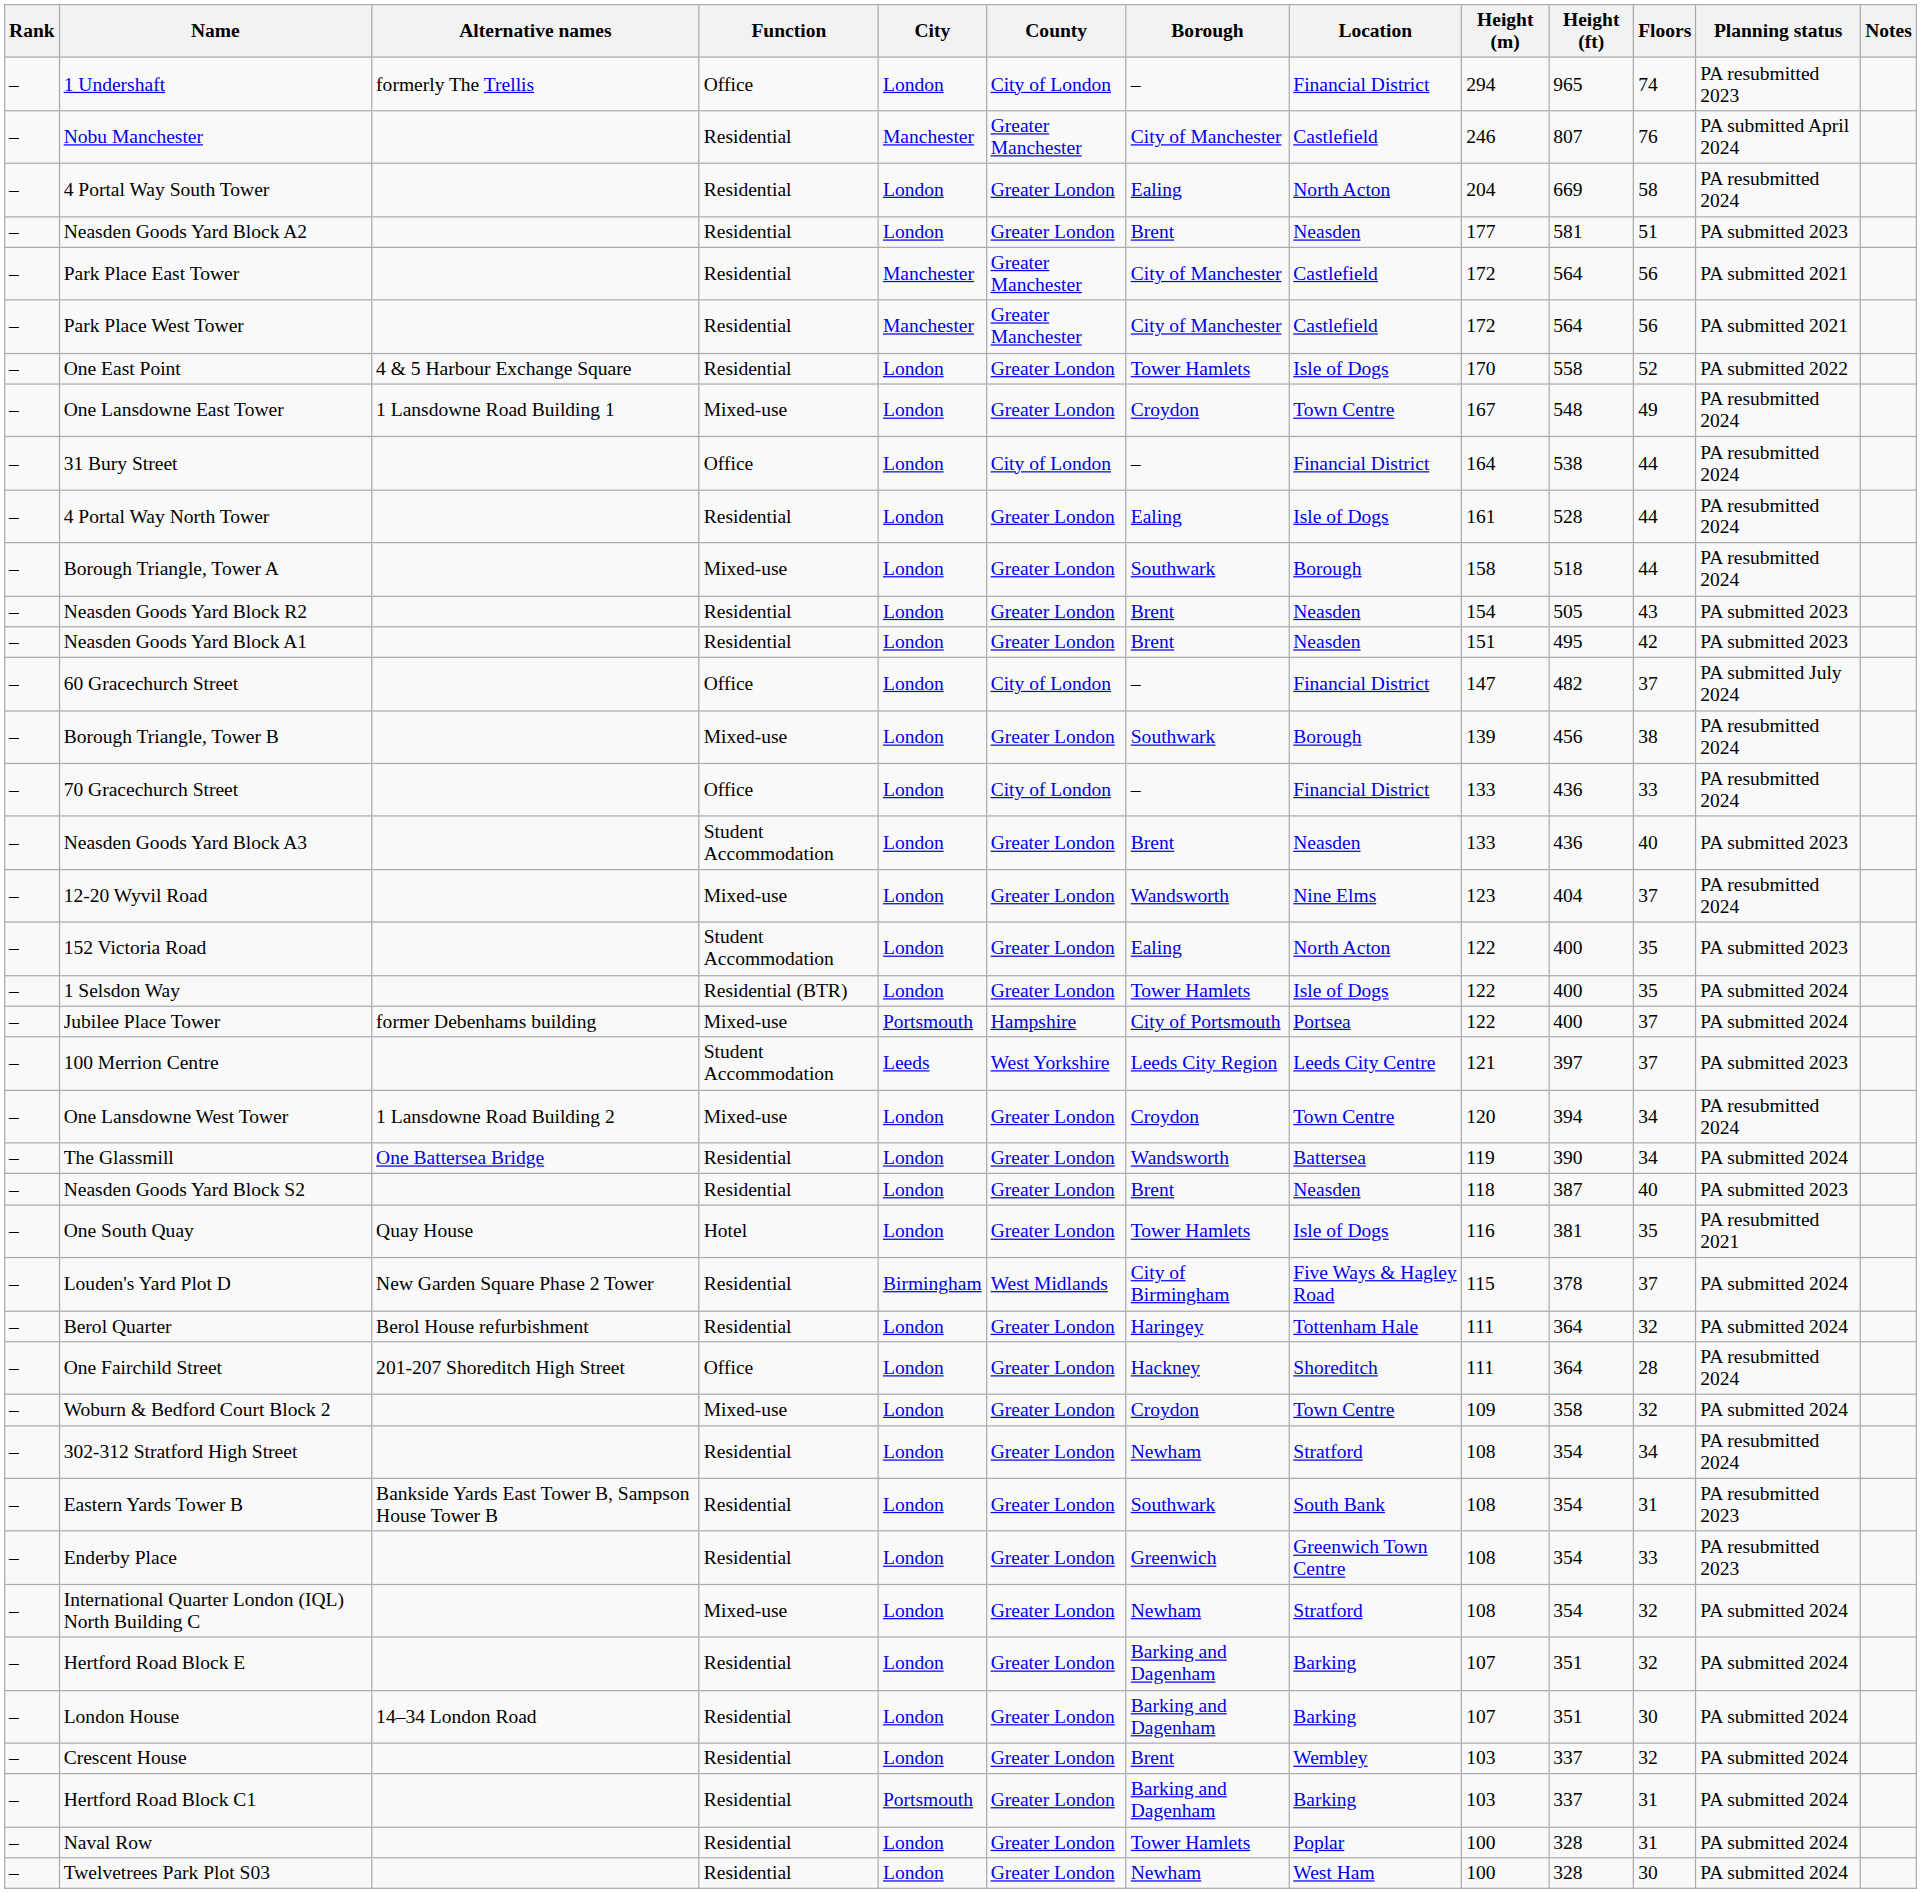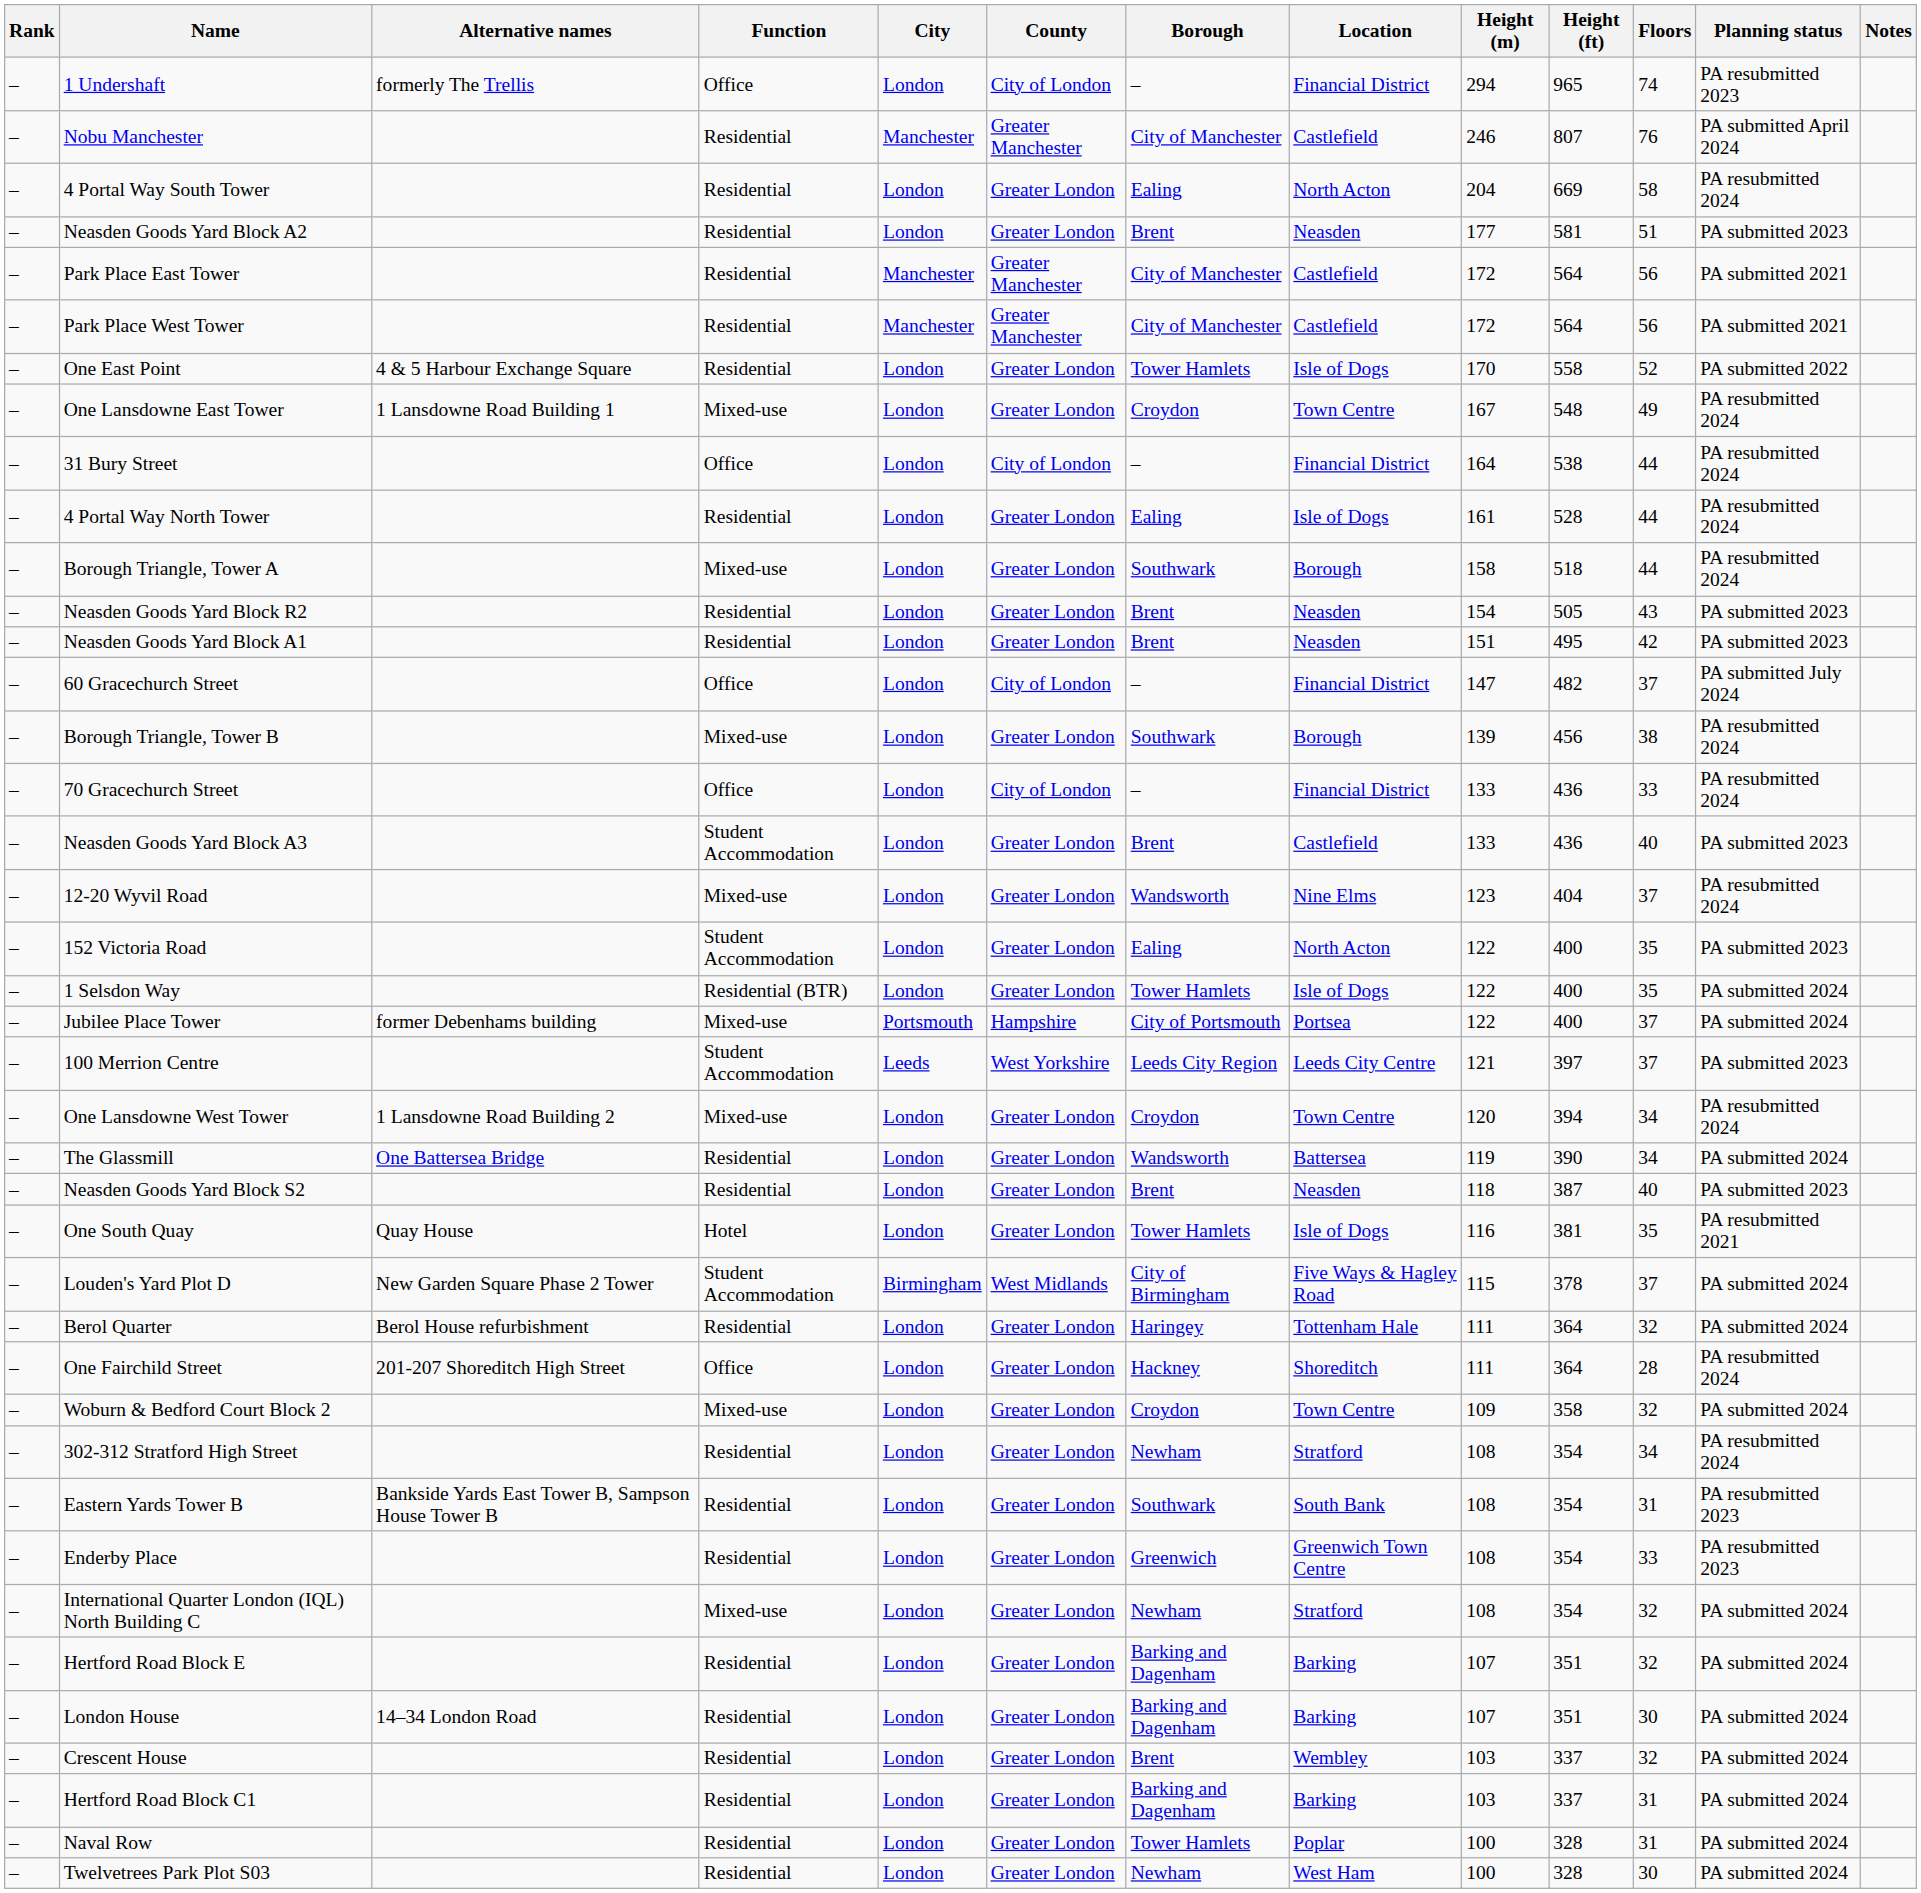Neasden Goods Yard Block A3 | Location: Neasden -> Castlefield
Louden's Yard Plot D | Function: Residential -> Student Accommodation
Hertford Road Block C1 | City: Portsmouth -> London
